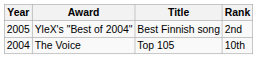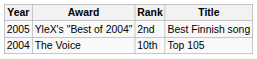columns swapped: Title <-> Rank
